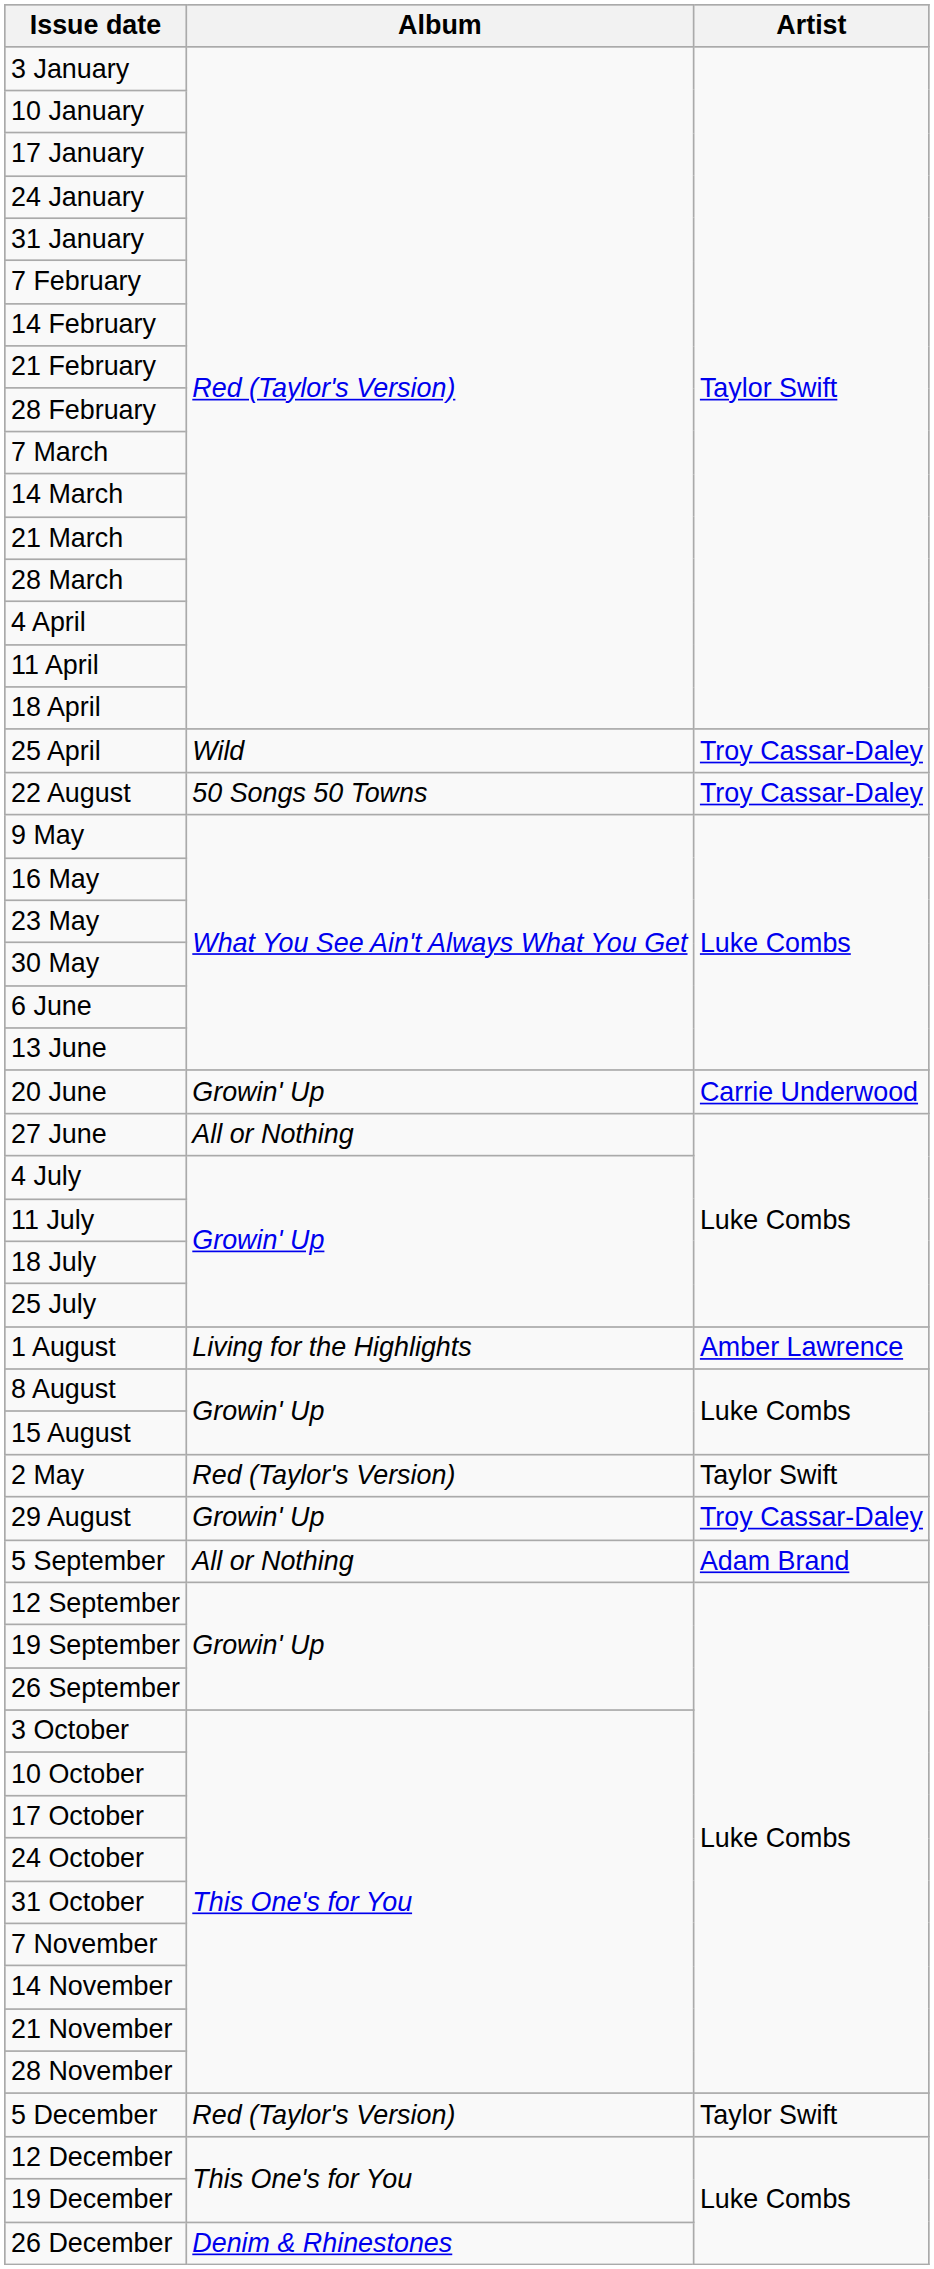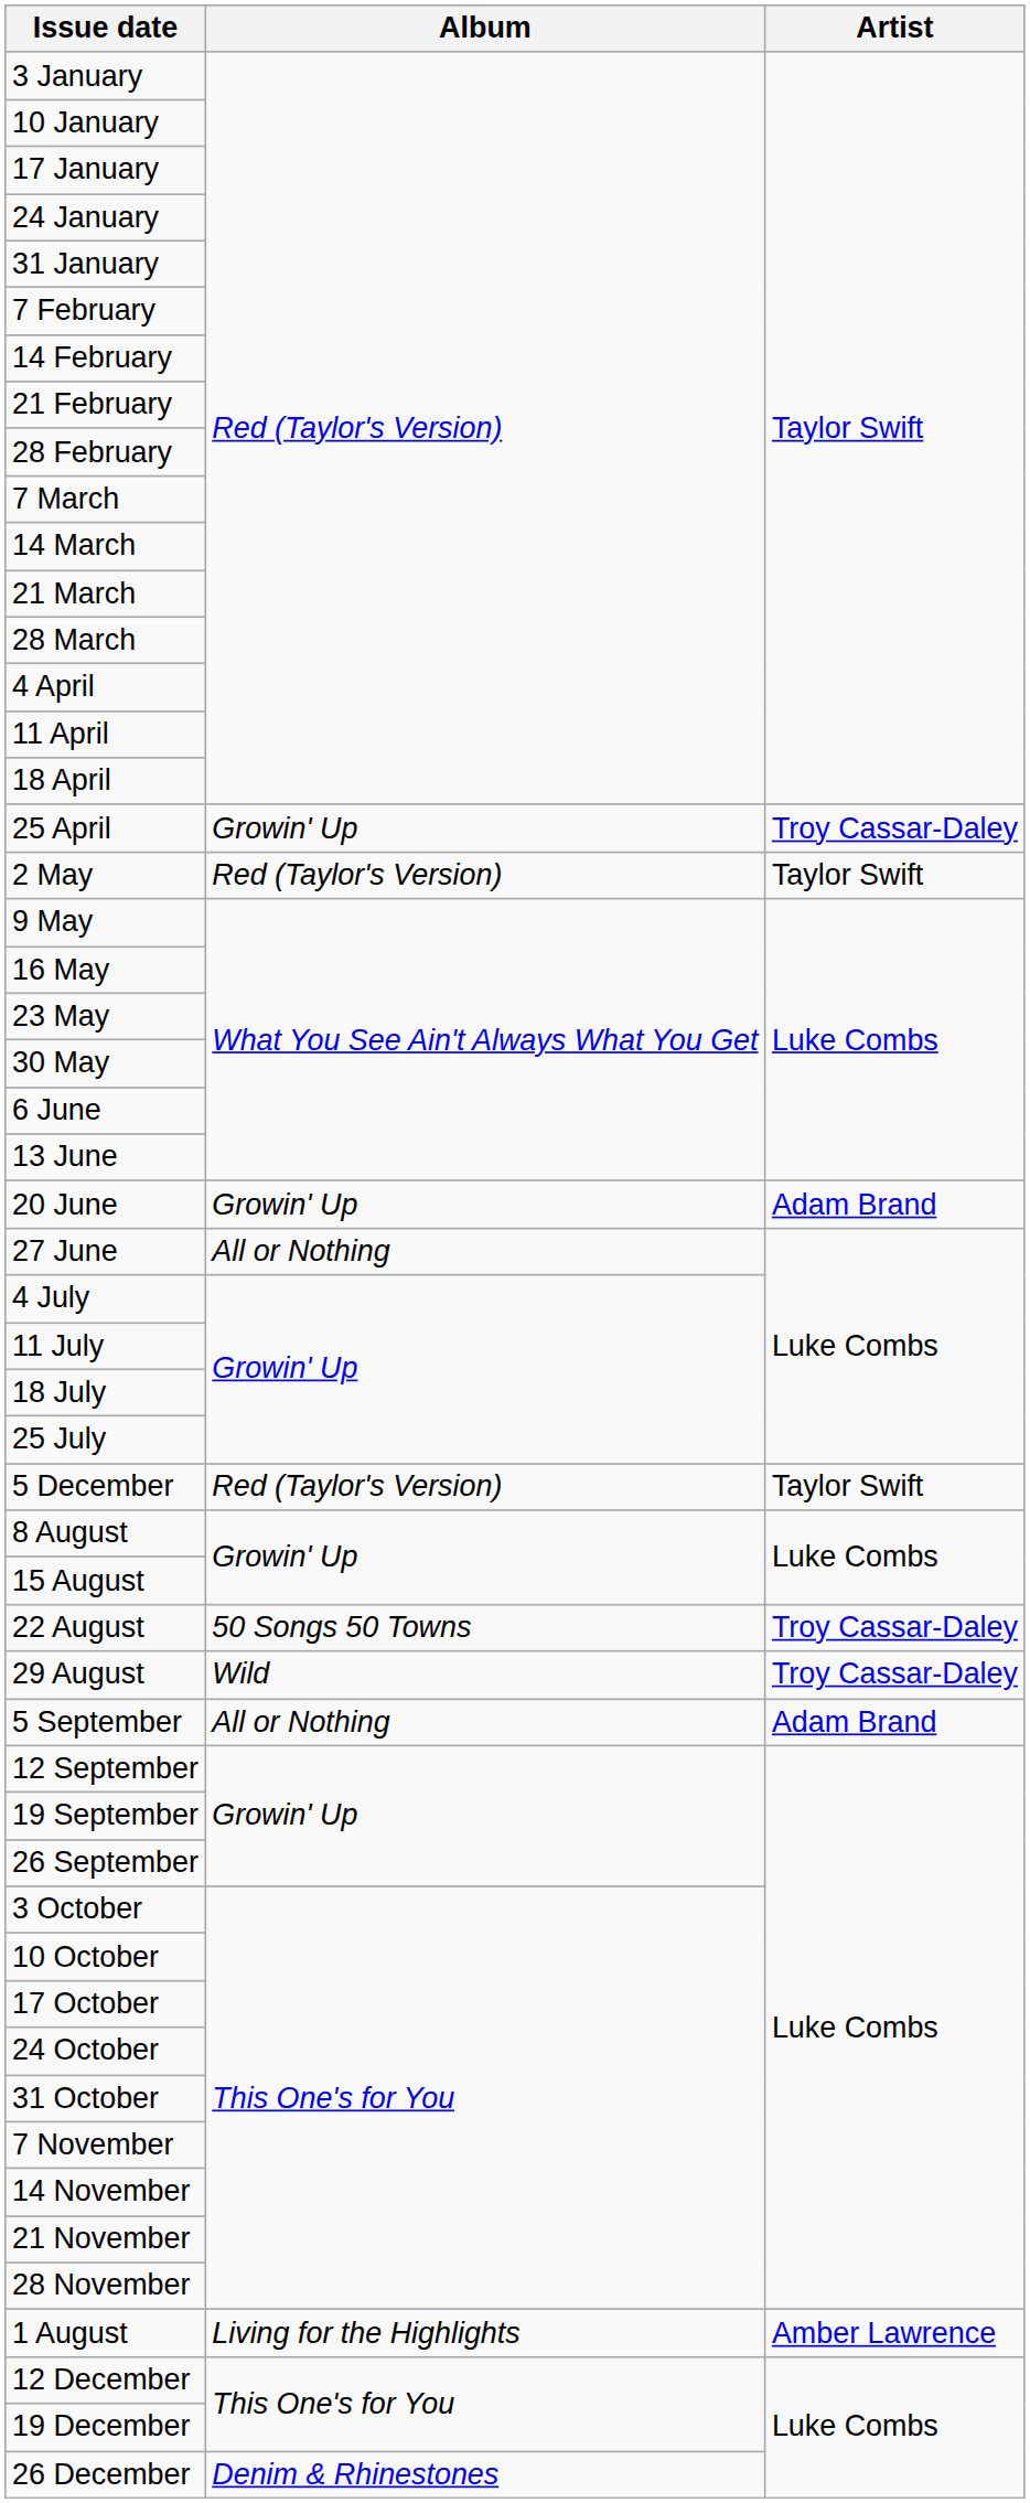25 April | Album: Wild -> Growin' Up
rows swapped: 2 May <-> 22 August
20 June | Artist: Carrie Underwood -> Adam Brand
rows swapped: 1 August <-> 5 December
29 August | Album: Growin' Up -> Wild
